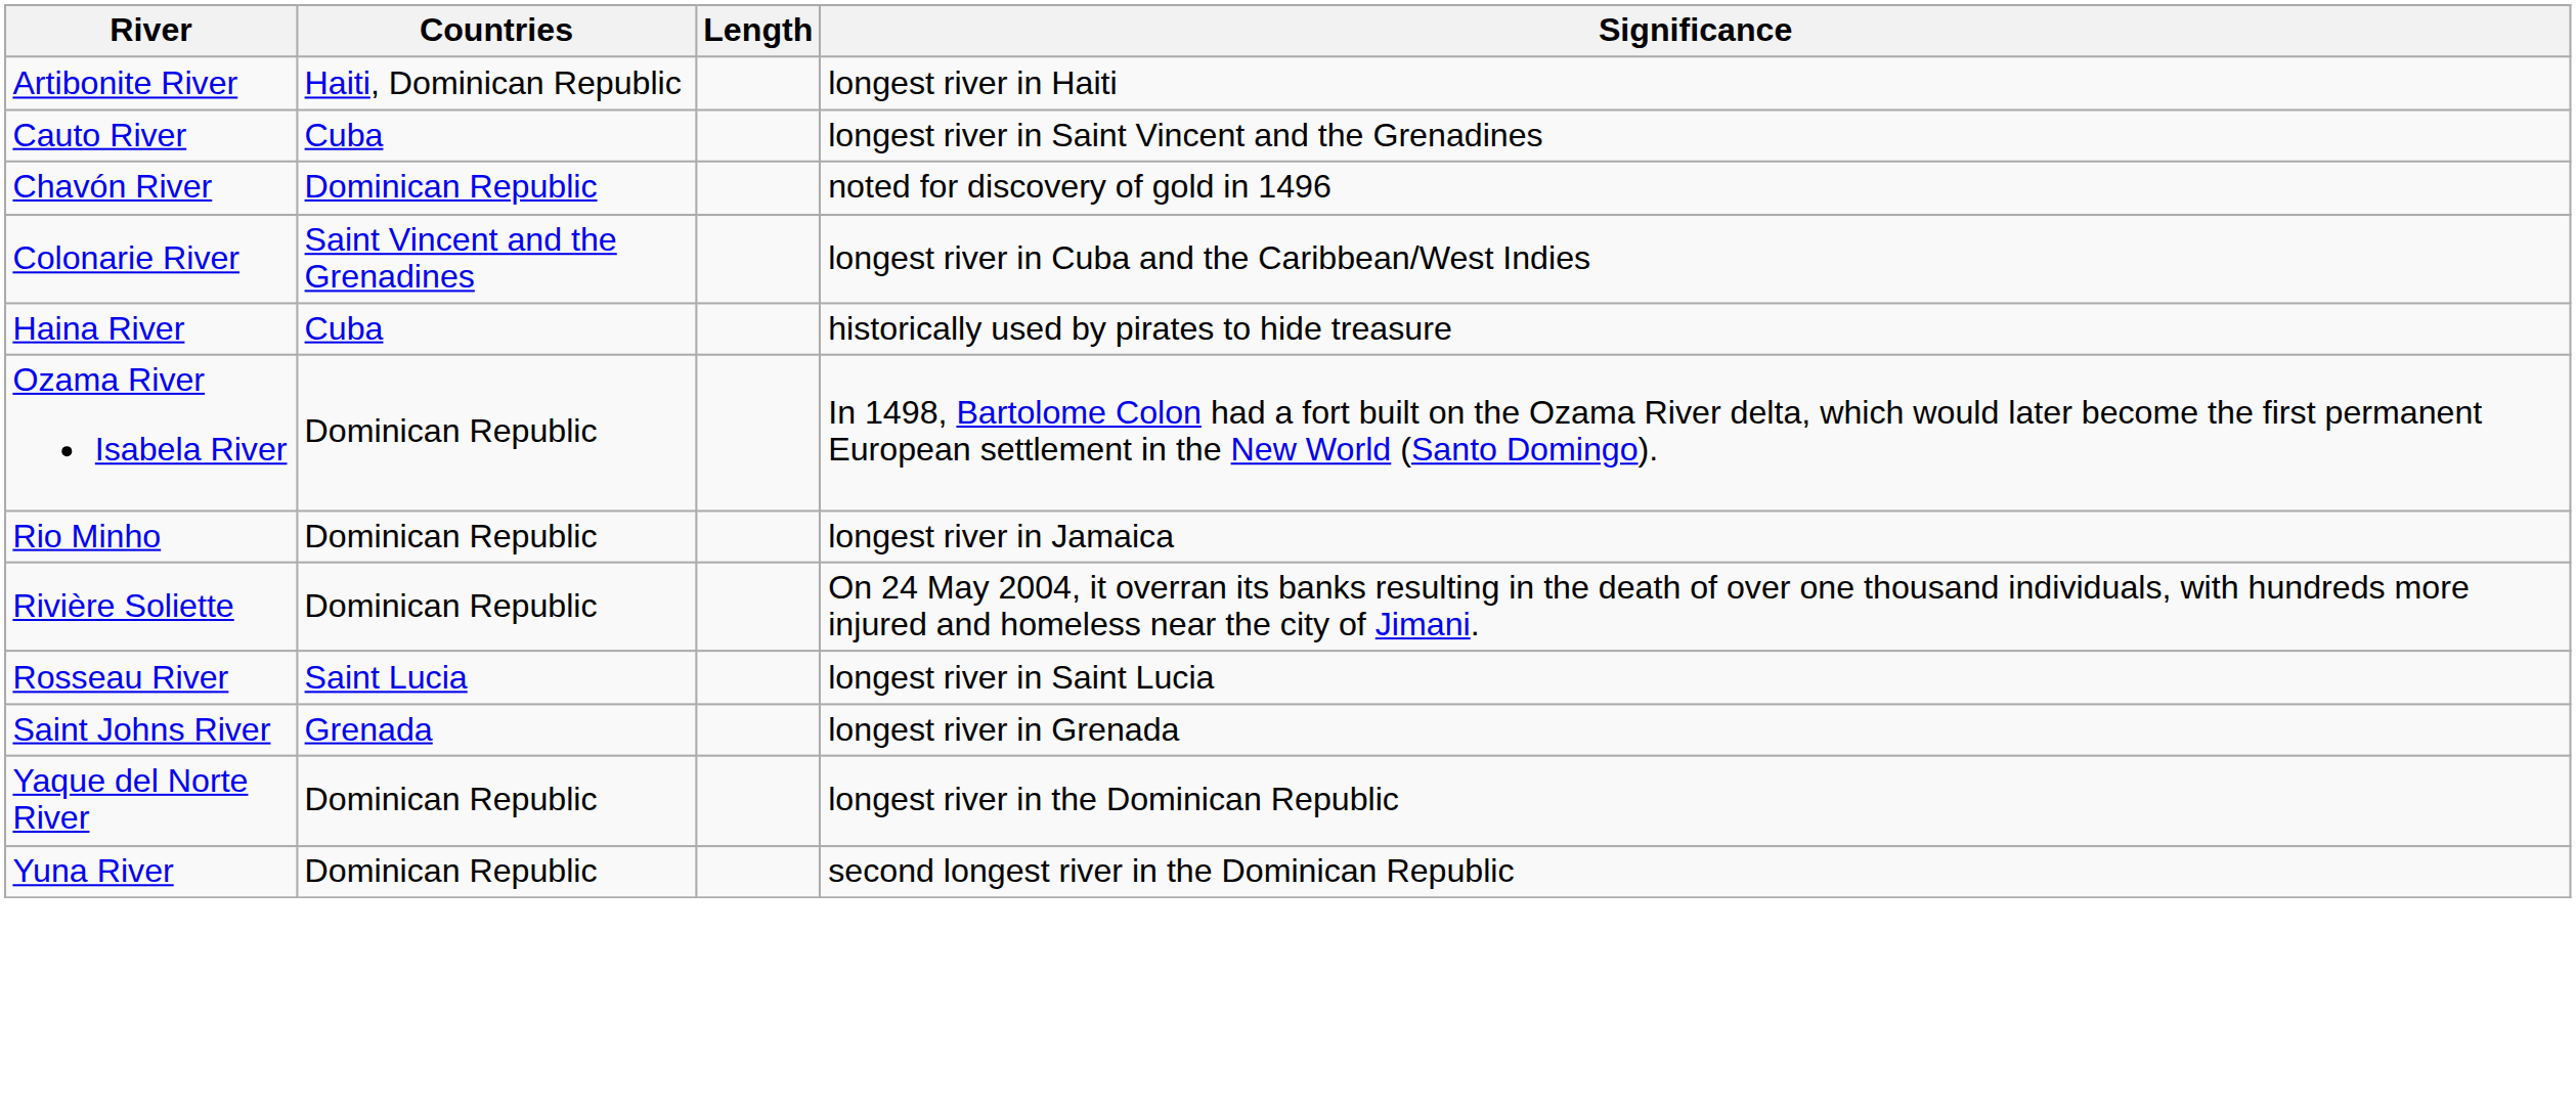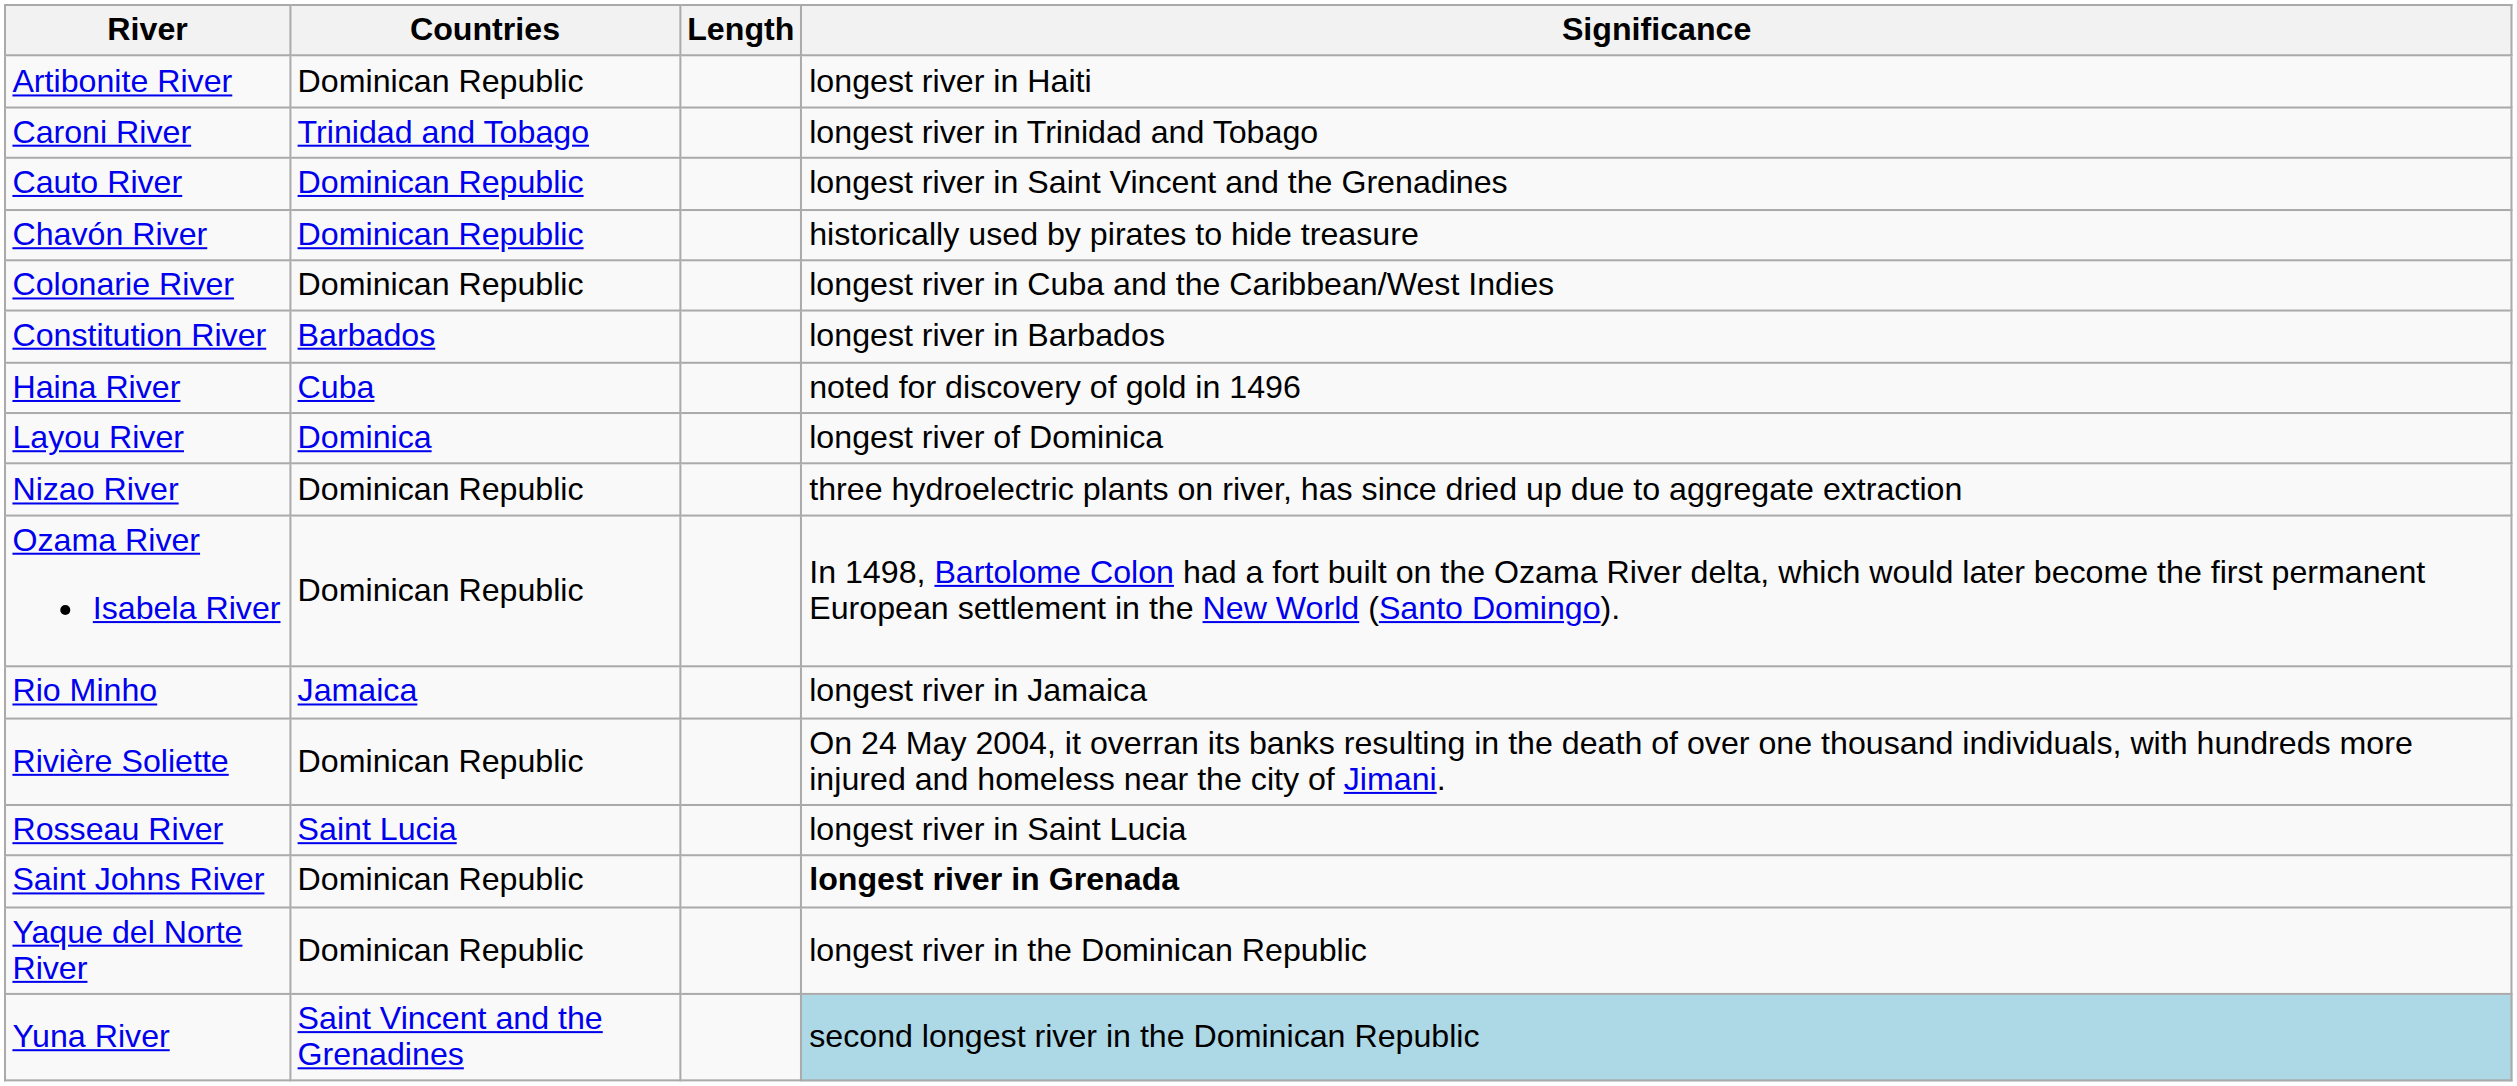Artibonite River | Countries: Haiti, Dominican Republic -> Dominican Republic
+ row: Caroni River | Trinidad and Tobago | longest river in Trinidad and Tobago
Cauto River | Countries: Cuba -> Dominican Republic
Chavón River | Significance: noted for discovery of gold in 1496 -> historically used by pirates to hide treasure
Colonarie River | Countries: Saint Vincent and the Grenadines -> Dominican Republic
+ row: Constitution River | Barbados | longest river in Barbados
Haina River | Significance: historically used by pirates to hide treasure -> noted for discovery of gold in 1496
+ row: Layou River | Dominica | longest river of Dominica
+ row: Nizao River | Dominican Republic | three hydroelectric plants on river, has since dried up due to aggregate extraction
Rio Minho | Countries: Dominican Republic -> Jamaica
Saint Johns River | Countries: Grenada -> Dominican Republic
Saint Johns River | Significance: normal -> bold
Yuna River | Countries: Dominican Republic -> Saint Vincent and the Grenadines
Yuna River | Significance: no background -> lightblue background
